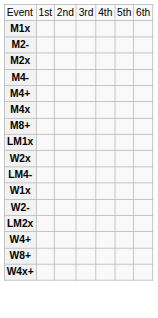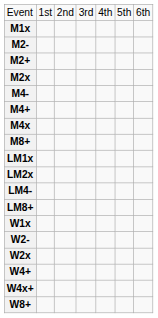+ row: M2+
rows swapped: LM2x <-> W2x
+ row: LM8+
rows swapped: W4x+ <-> W8+
